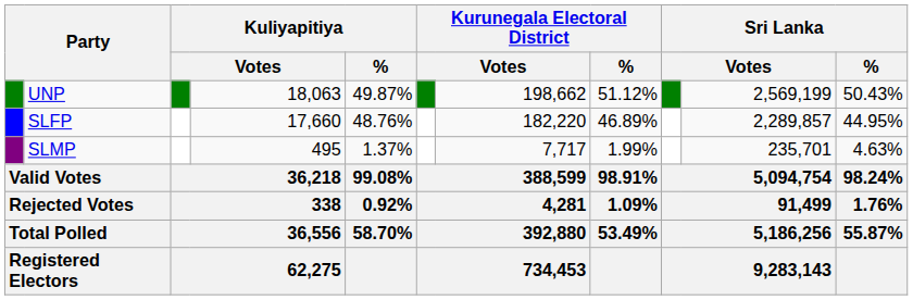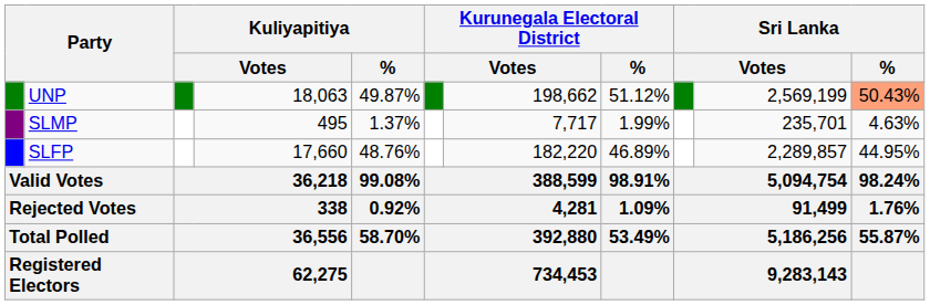UNP | Sri Lanka / %: no background -> lightsalmon background
rows swapped: SLFP <-> SLMP
